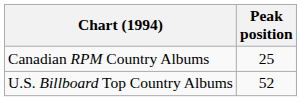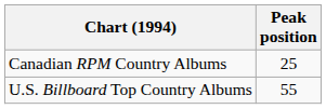U.S. Billboard Top Country Albums | Peak position: 52 -> 55
